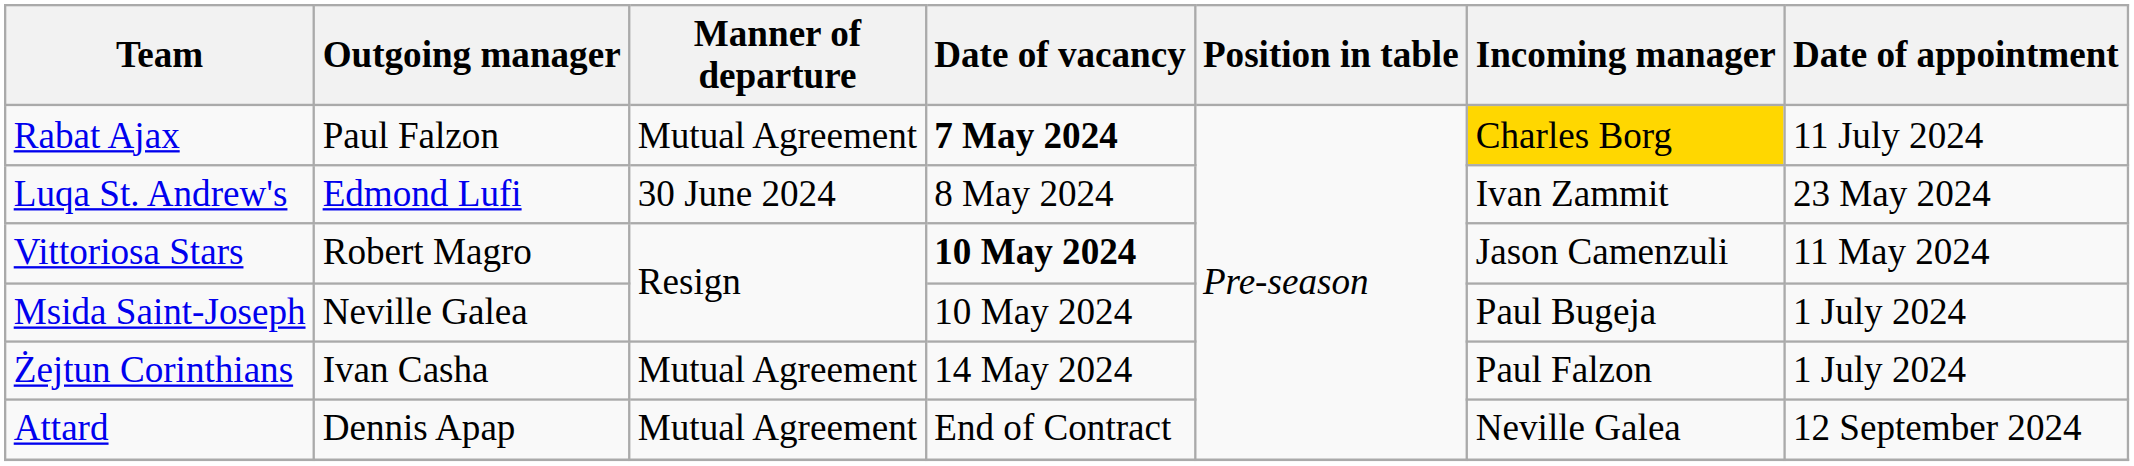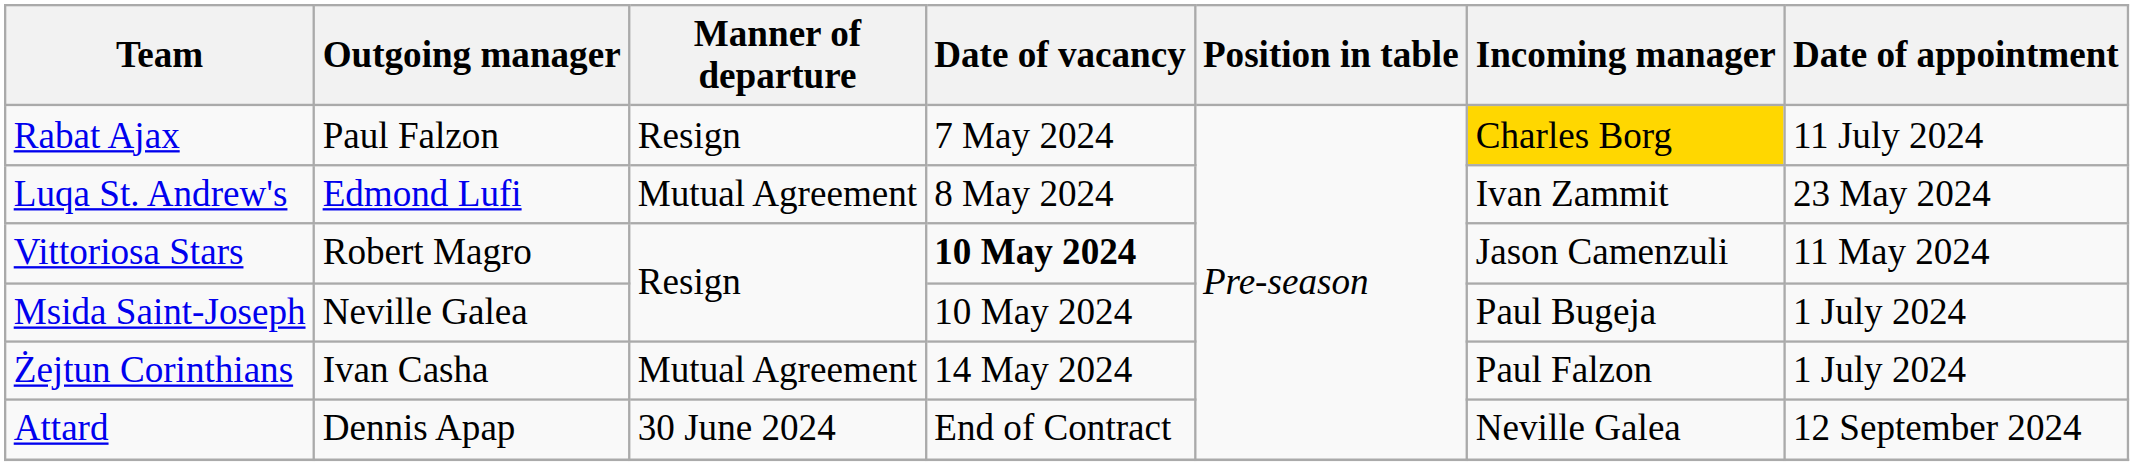Rabat Ajax | Manner of departure: Mutual Agreement -> Resign
Rabat Ajax | Date of vacancy: bold -> normal
Luqa St. Andrew's | Manner of departure: 30 June 2024 -> Mutual Agreement
Attard | Manner of departure: Mutual Agreement -> 30 June 2024
